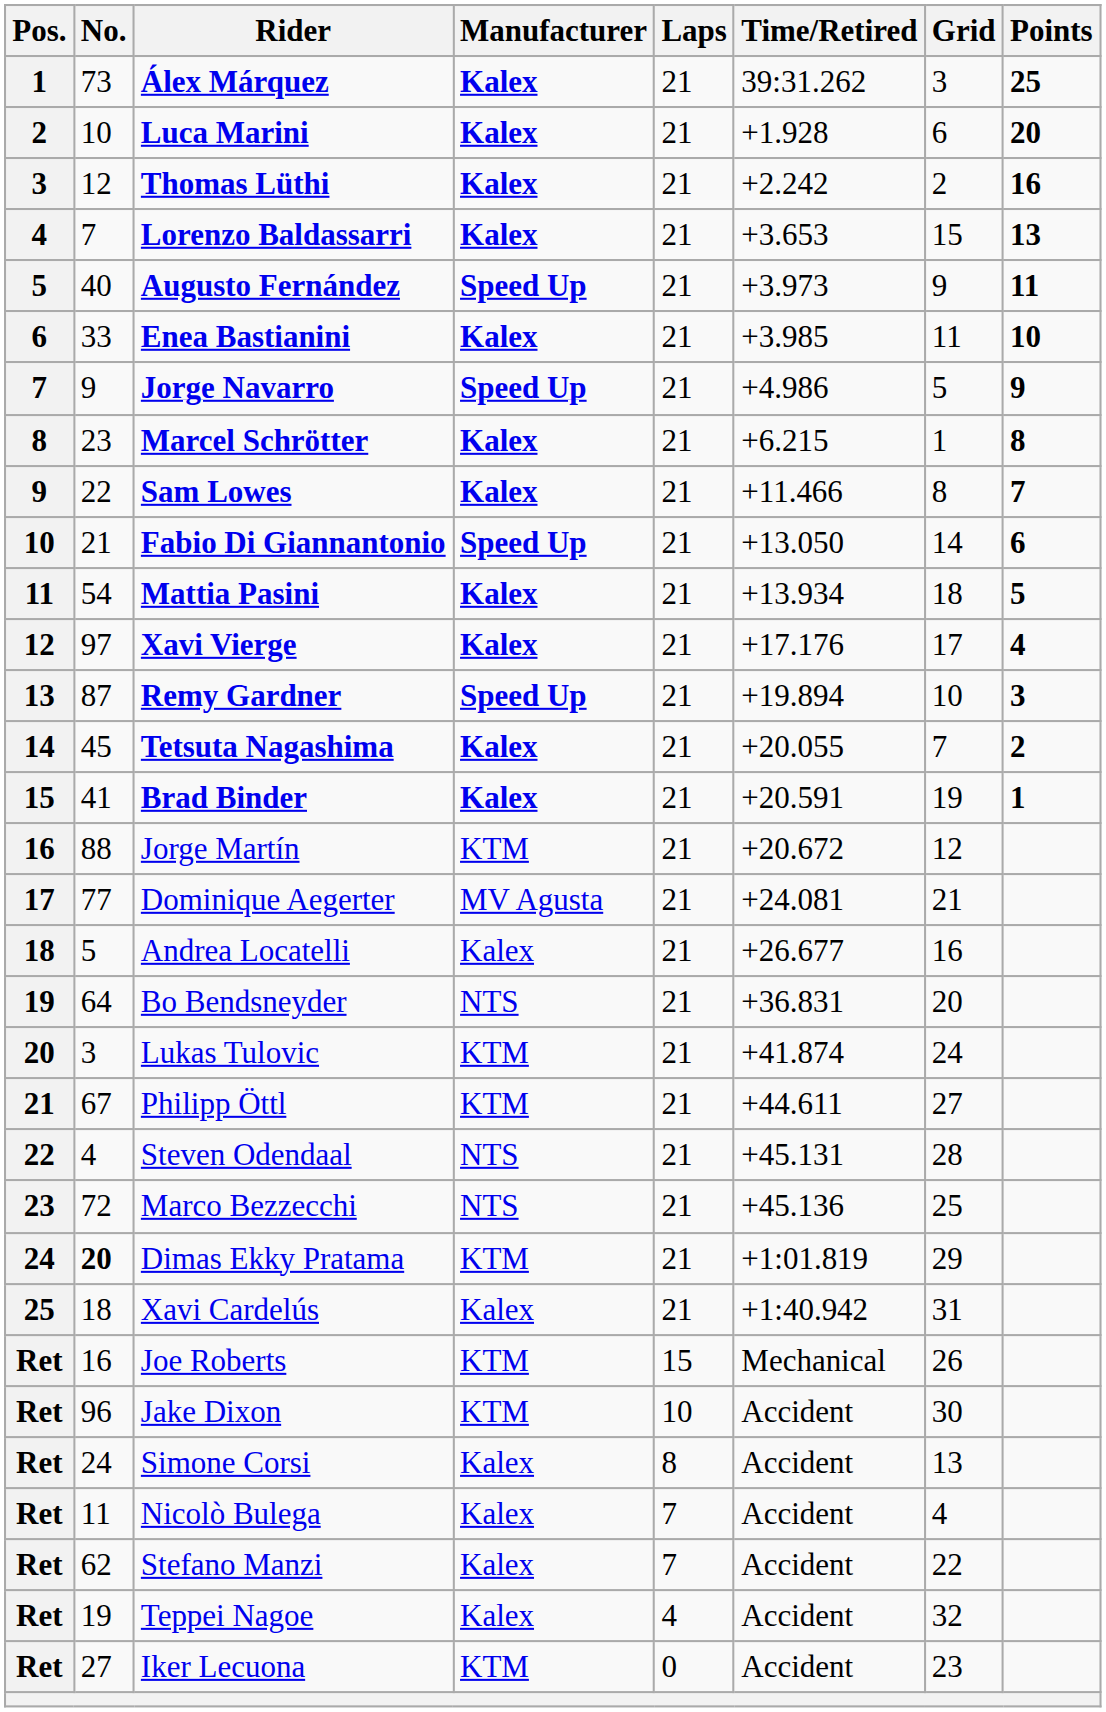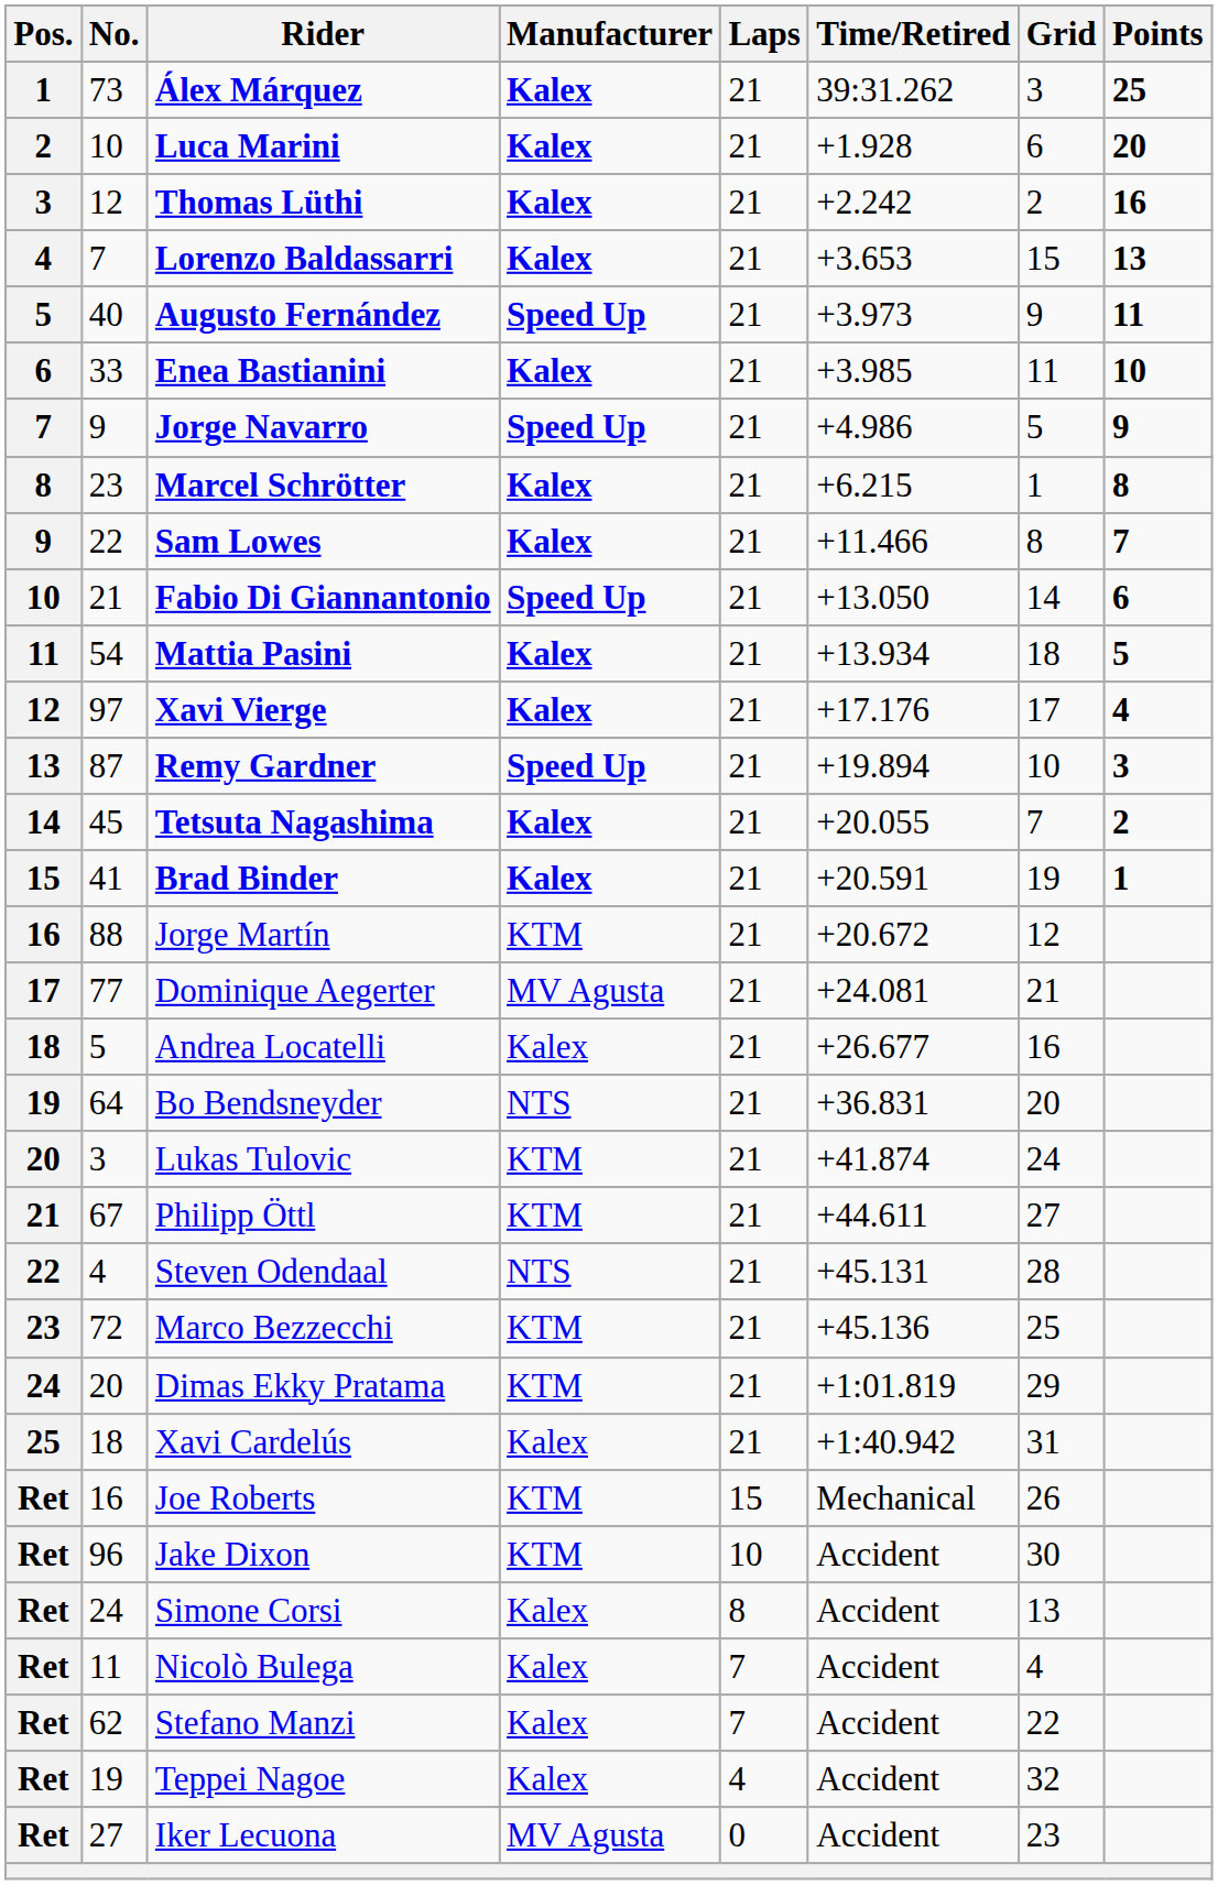Marco Bezzecchi | Manufacturer: NTS -> KTM
Dimas Ekky Pratama | No.: bold -> normal
Iker Lecuona | Manufacturer: KTM -> MV Agusta
